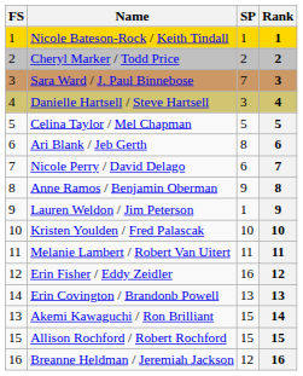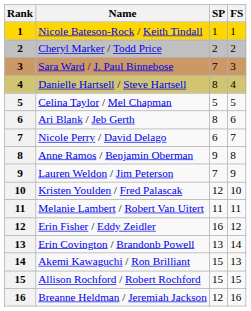columns swapped: Rank <-> FS
Danielle Hartsell / Steve Hartsell | SP: 3 -> 8
Lauren Weldon / Jim Peterson | SP: 1 -> 7
Kristen Youlden / Fred Palascak | SP: 10 -> 12
